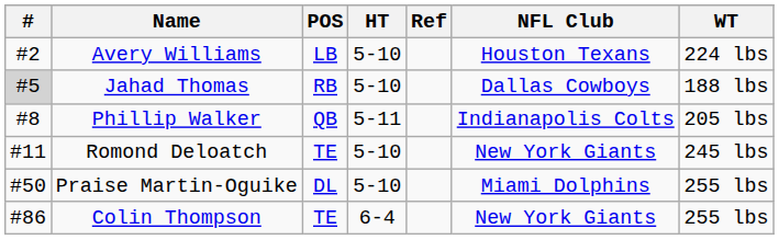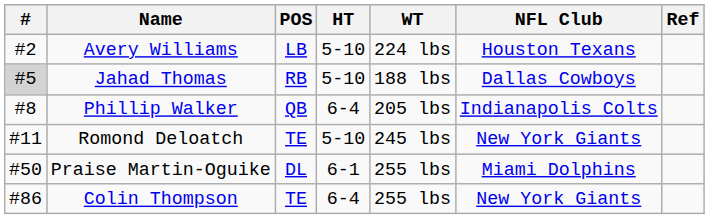columns swapped: WT <-> Ref
Phillip Walker | HT: 5-11 -> 6-4
Praise Martin-Oguike | HT: 5-10 -> 6-1
